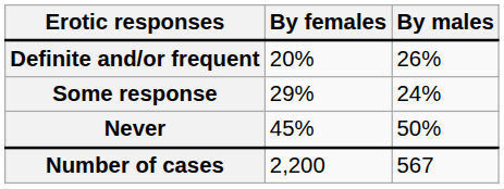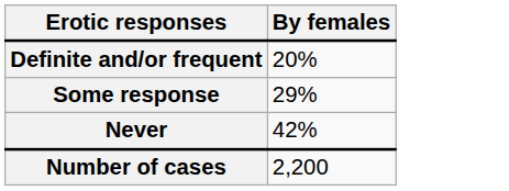- column: By males | 26% | 24% | 50% | 567
Never | By females: 45% -> 42%
